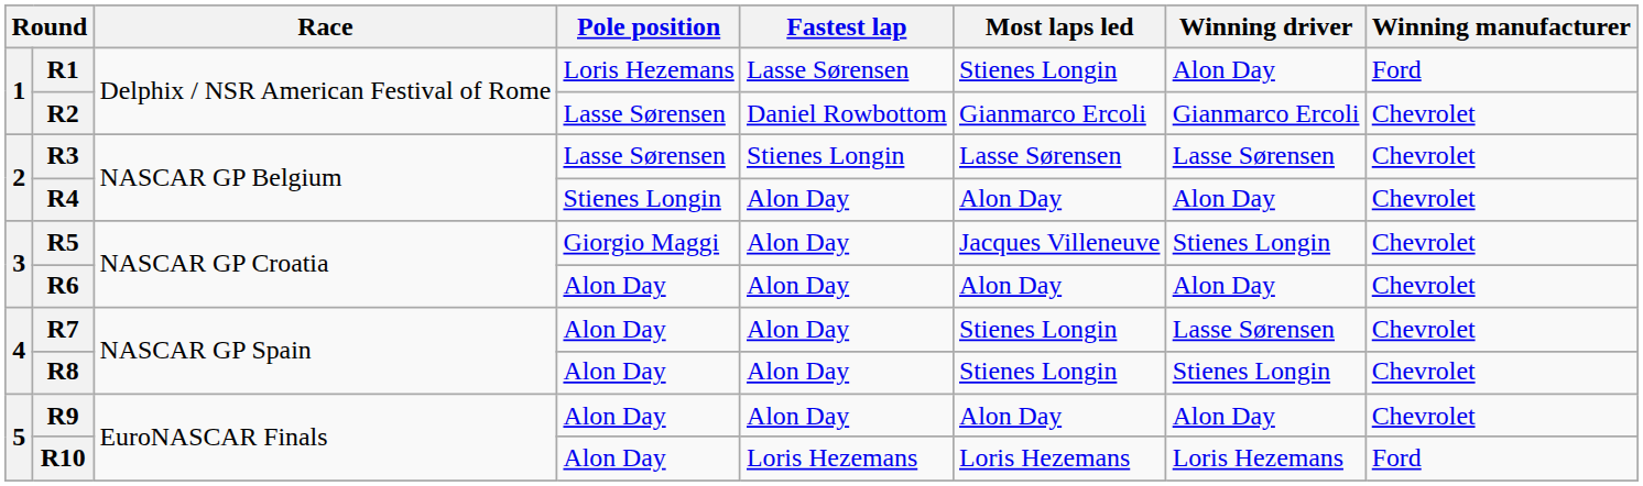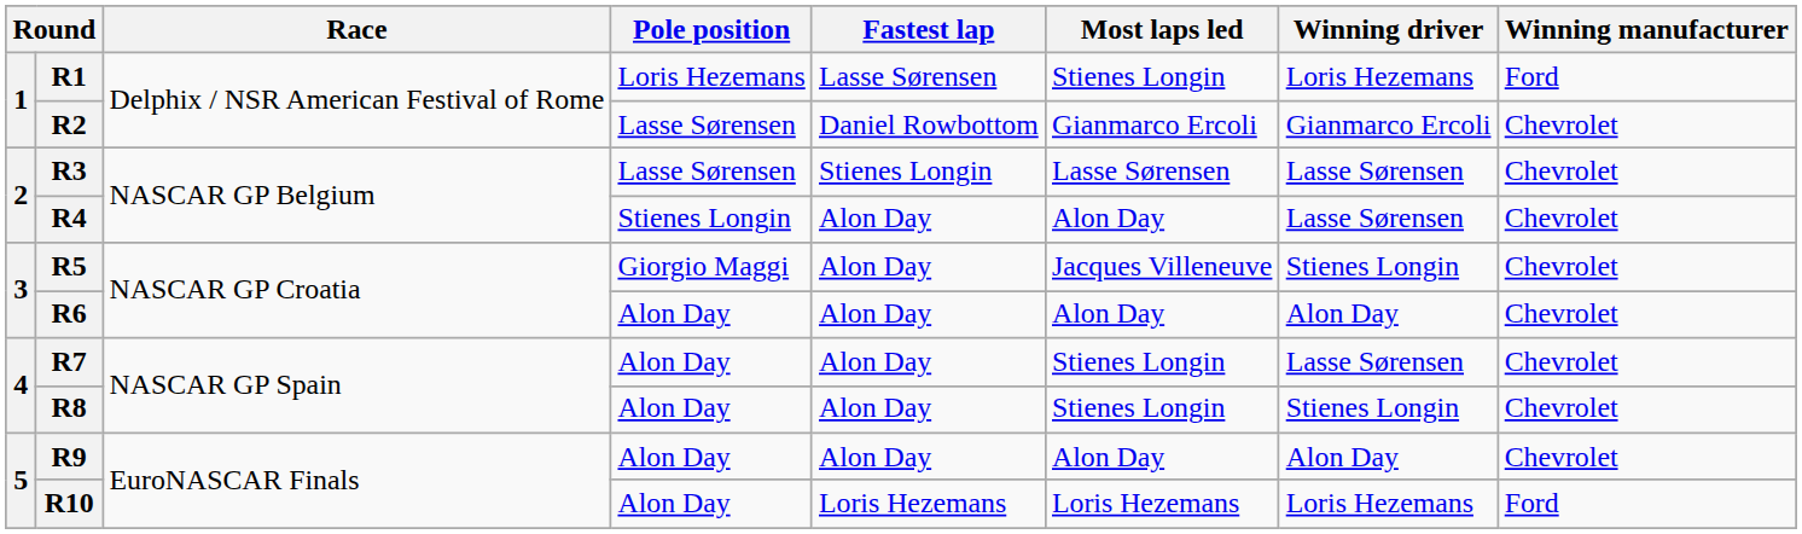R1 | Winning driver: Alon Day -> Loris Hezemans
R4 | Winning driver: Alon Day -> Lasse Sørensen
